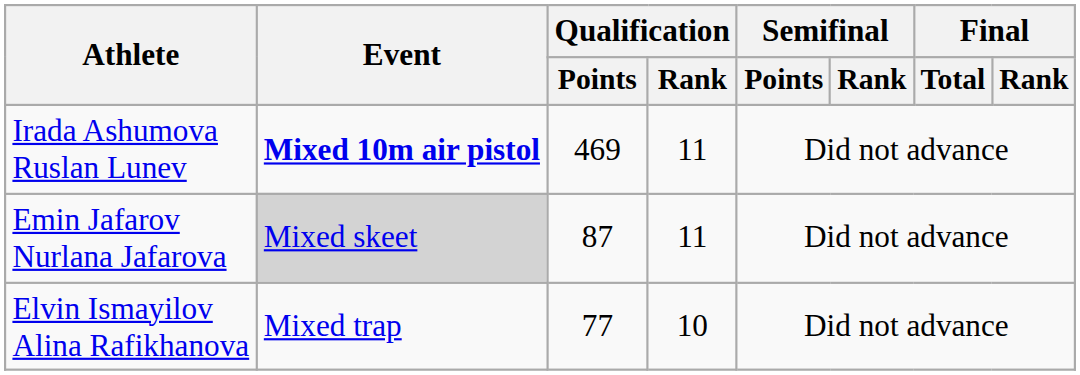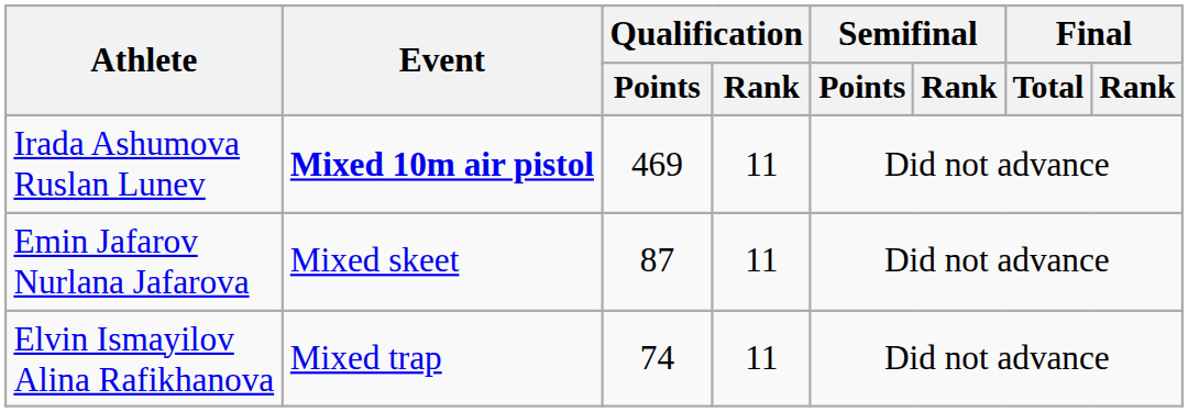Emin Jafarov Nurlana Jafarova | Event: lightgrey background -> no background
Elvin Ismayilov Alina Rafikhanova | Qualification / Points: 77 -> 74
Elvin Ismayilov Alina Rafikhanova | Qualification / Rank: 10 -> 11
